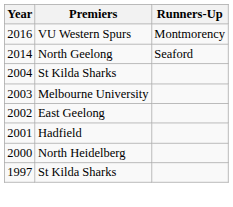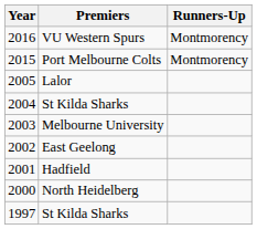+ row: 2015 | Port Melbourne Colts | Montmorency
- row: 2014 | North Geelong | Seaford
+ row: 2005 | Lalor
